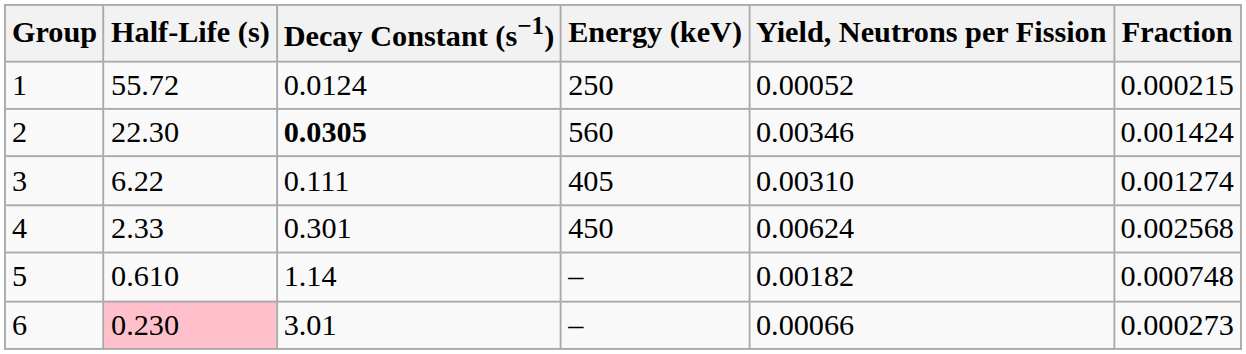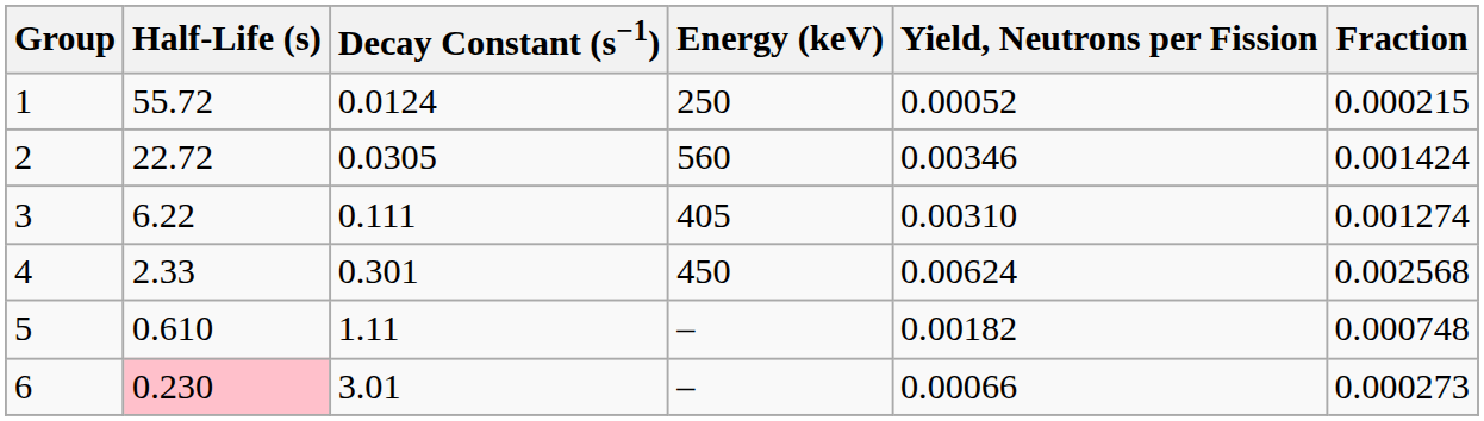2 | Half-Life (s): 22.30 -> 22.72
2 | Decay Constant (s−1): bold -> normal
5 | Decay Constant (s−1): 1.14 -> 1.11
